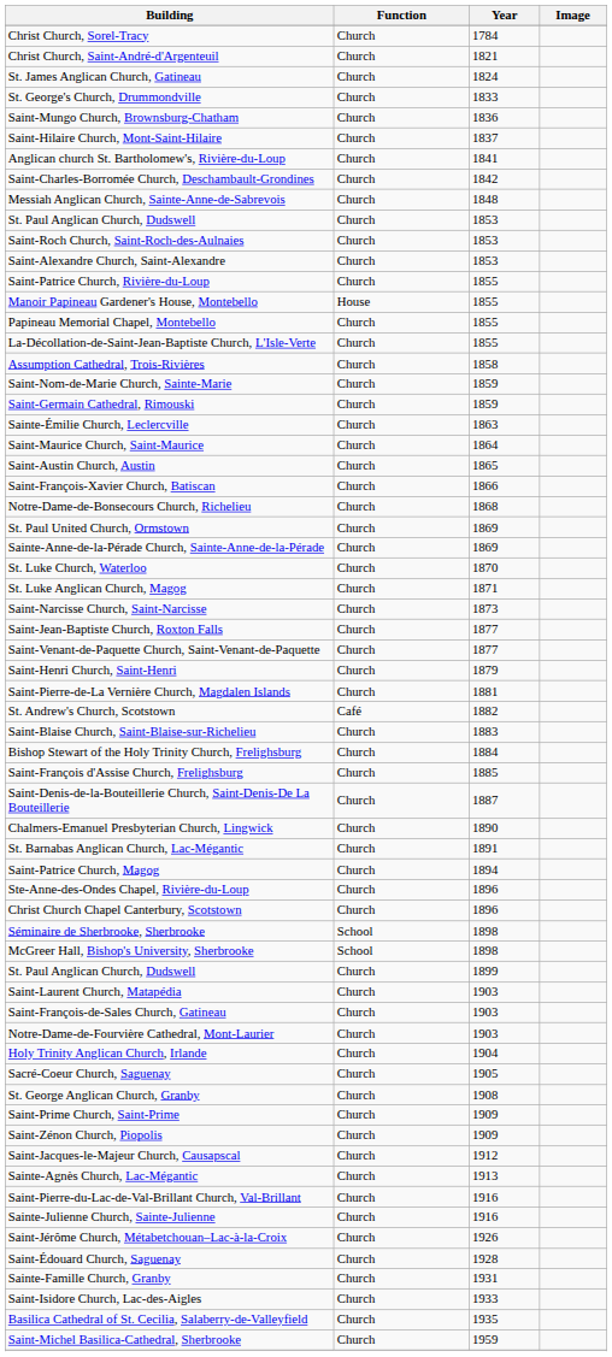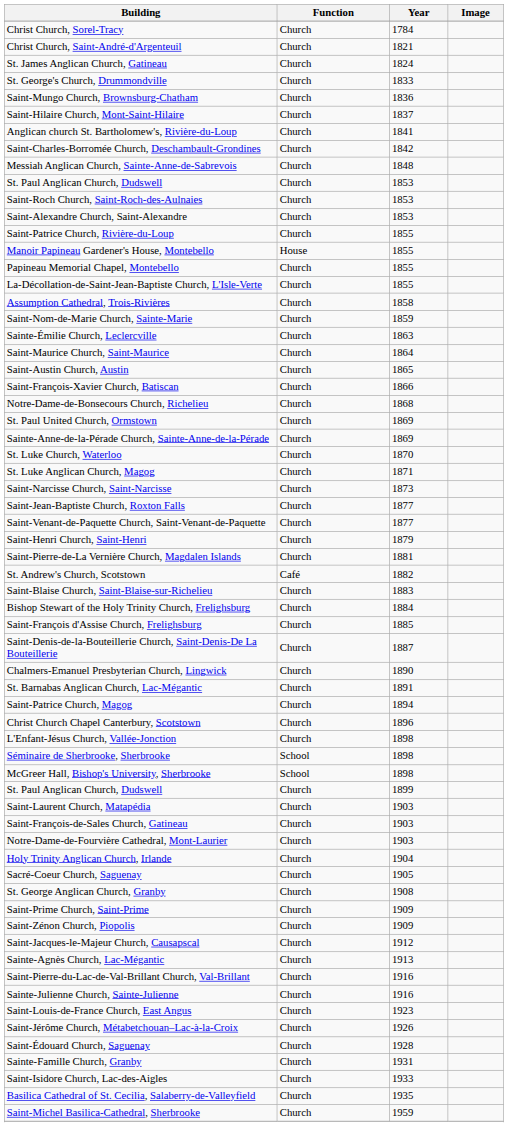- row: Saint-Germain Cathedral, Rimouski | Church | 1859
- row: Ste-Anne-des-Ondes Chapel, Rivière-du-Loup | Church | 1896
+ row: L'Enfant-Jésus Church, Vallée-Jonction | Church | 1898
+ row: Saint-Louis-de-France Church, East Angus | Church | 1923
